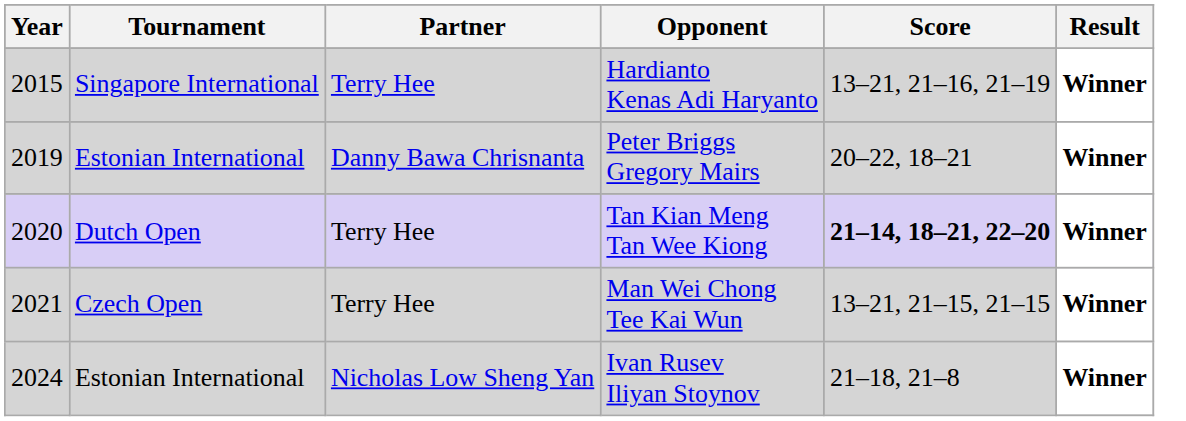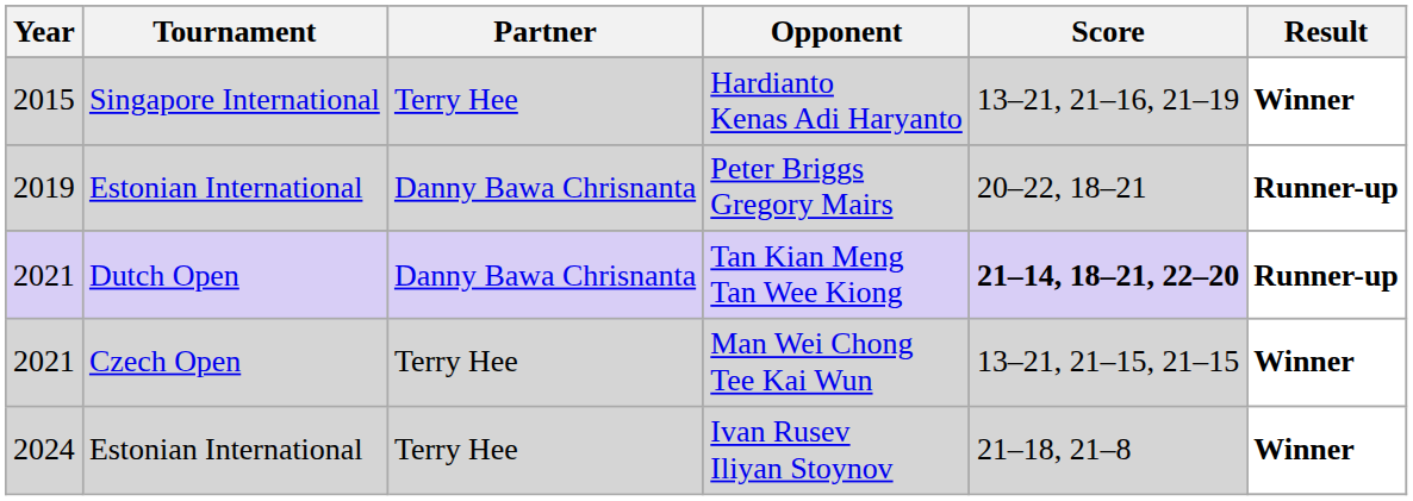Peter Briggs Gregory Mairs | Result: Winner -> Runner-up
Tan Kian Meng Tan Wee Kiong | Year: 2020 -> 2021
Tan Kian Meng Tan Wee Kiong | Partner: Terry Hee -> Danny Bawa Chrisnanta
Tan Kian Meng Tan Wee Kiong | Result: Winner -> Runner-up
Ivan Rusev Iliyan Stoynov | Partner: Nicholas Low Sheng Yan -> Terry Hee
